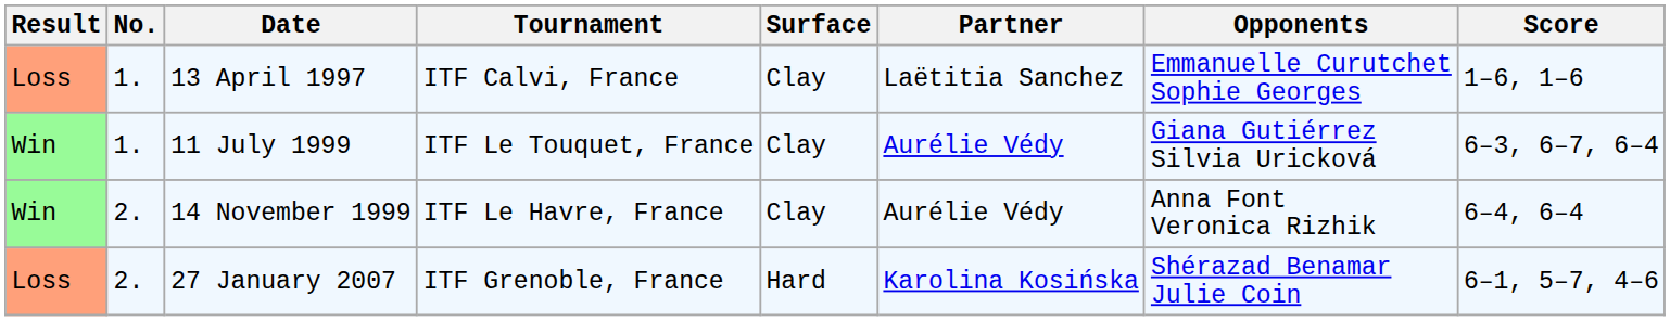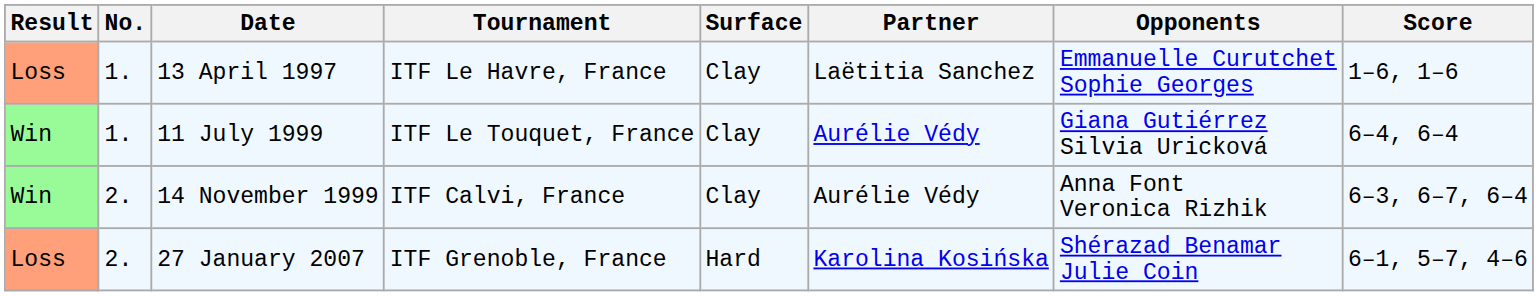13 April 1997 | Tournament: ITF Calvi, France -> ITF Le Havre, France
11 July 1999 | Score: 6–3, 6–7, 6–4 -> 6–4, 6–4
14 November 1999 | Tournament: ITF Le Havre, France -> ITF Calvi, France
14 November 1999 | Score: 6–4, 6–4 -> 6–3, 6–7, 6–4
